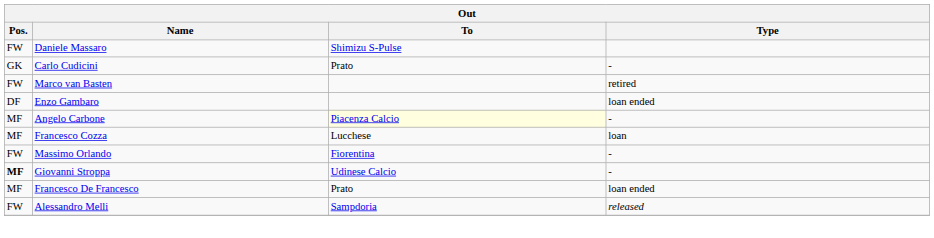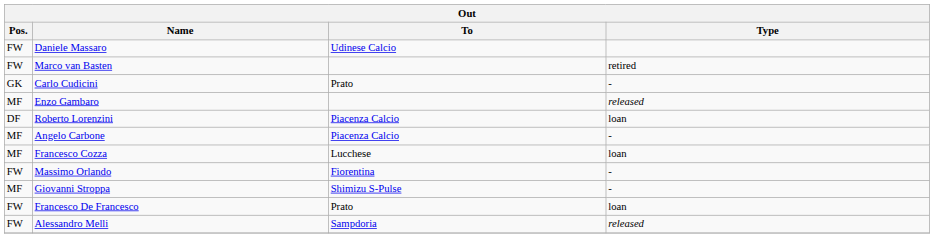Daniele Massaro | To: Shimizu S-Pulse -> Udinese Calcio
rows swapped: Marco van Basten <-> Carlo Cudicini
Enzo Gambaro | Pos.: DF -> MF
Enzo Gambaro | Type: loan ended -> released
+ row: DF | Roberto Lorenzini | Piacenza Calcio | loan
Angelo Carbone | To: lightyellow background -> no background
Giovanni Stroppa | Pos.: bold -> normal
Giovanni Stroppa | To: Udinese Calcio -> Shimizu S-Pulse
Francesco De Francesco | Pos.: MF -> FW
Francesco De Francesco | Type: loan ended -> loan
